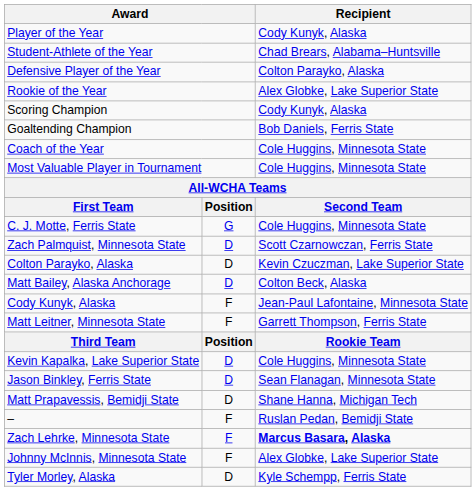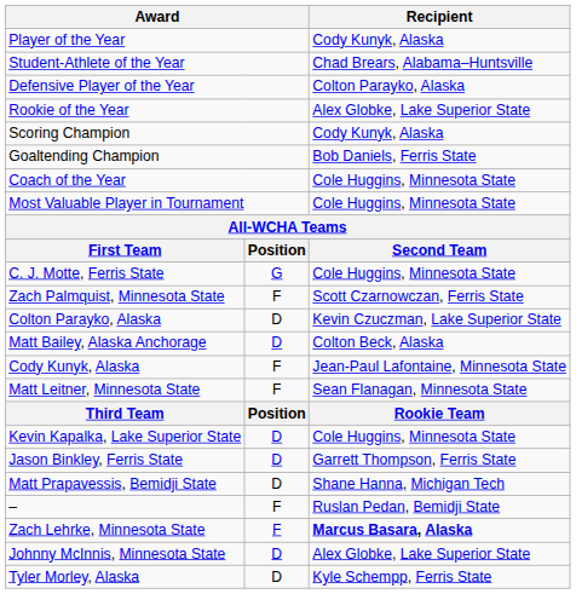Zach Palmquist, Minnesota State | column 2: D -> F
Matt Leitner, Minnesota State | Recipient: Garrett Thompson, Ferris State -> Sean Flanagan, Minnesota State
Jason Binkley, Ferris State | Recipient: Sean Flanagan, Minnesota State -> Garrett Thompson, Ferris State
Johnny McInnis, Minnesota State | column 2: F -> D
